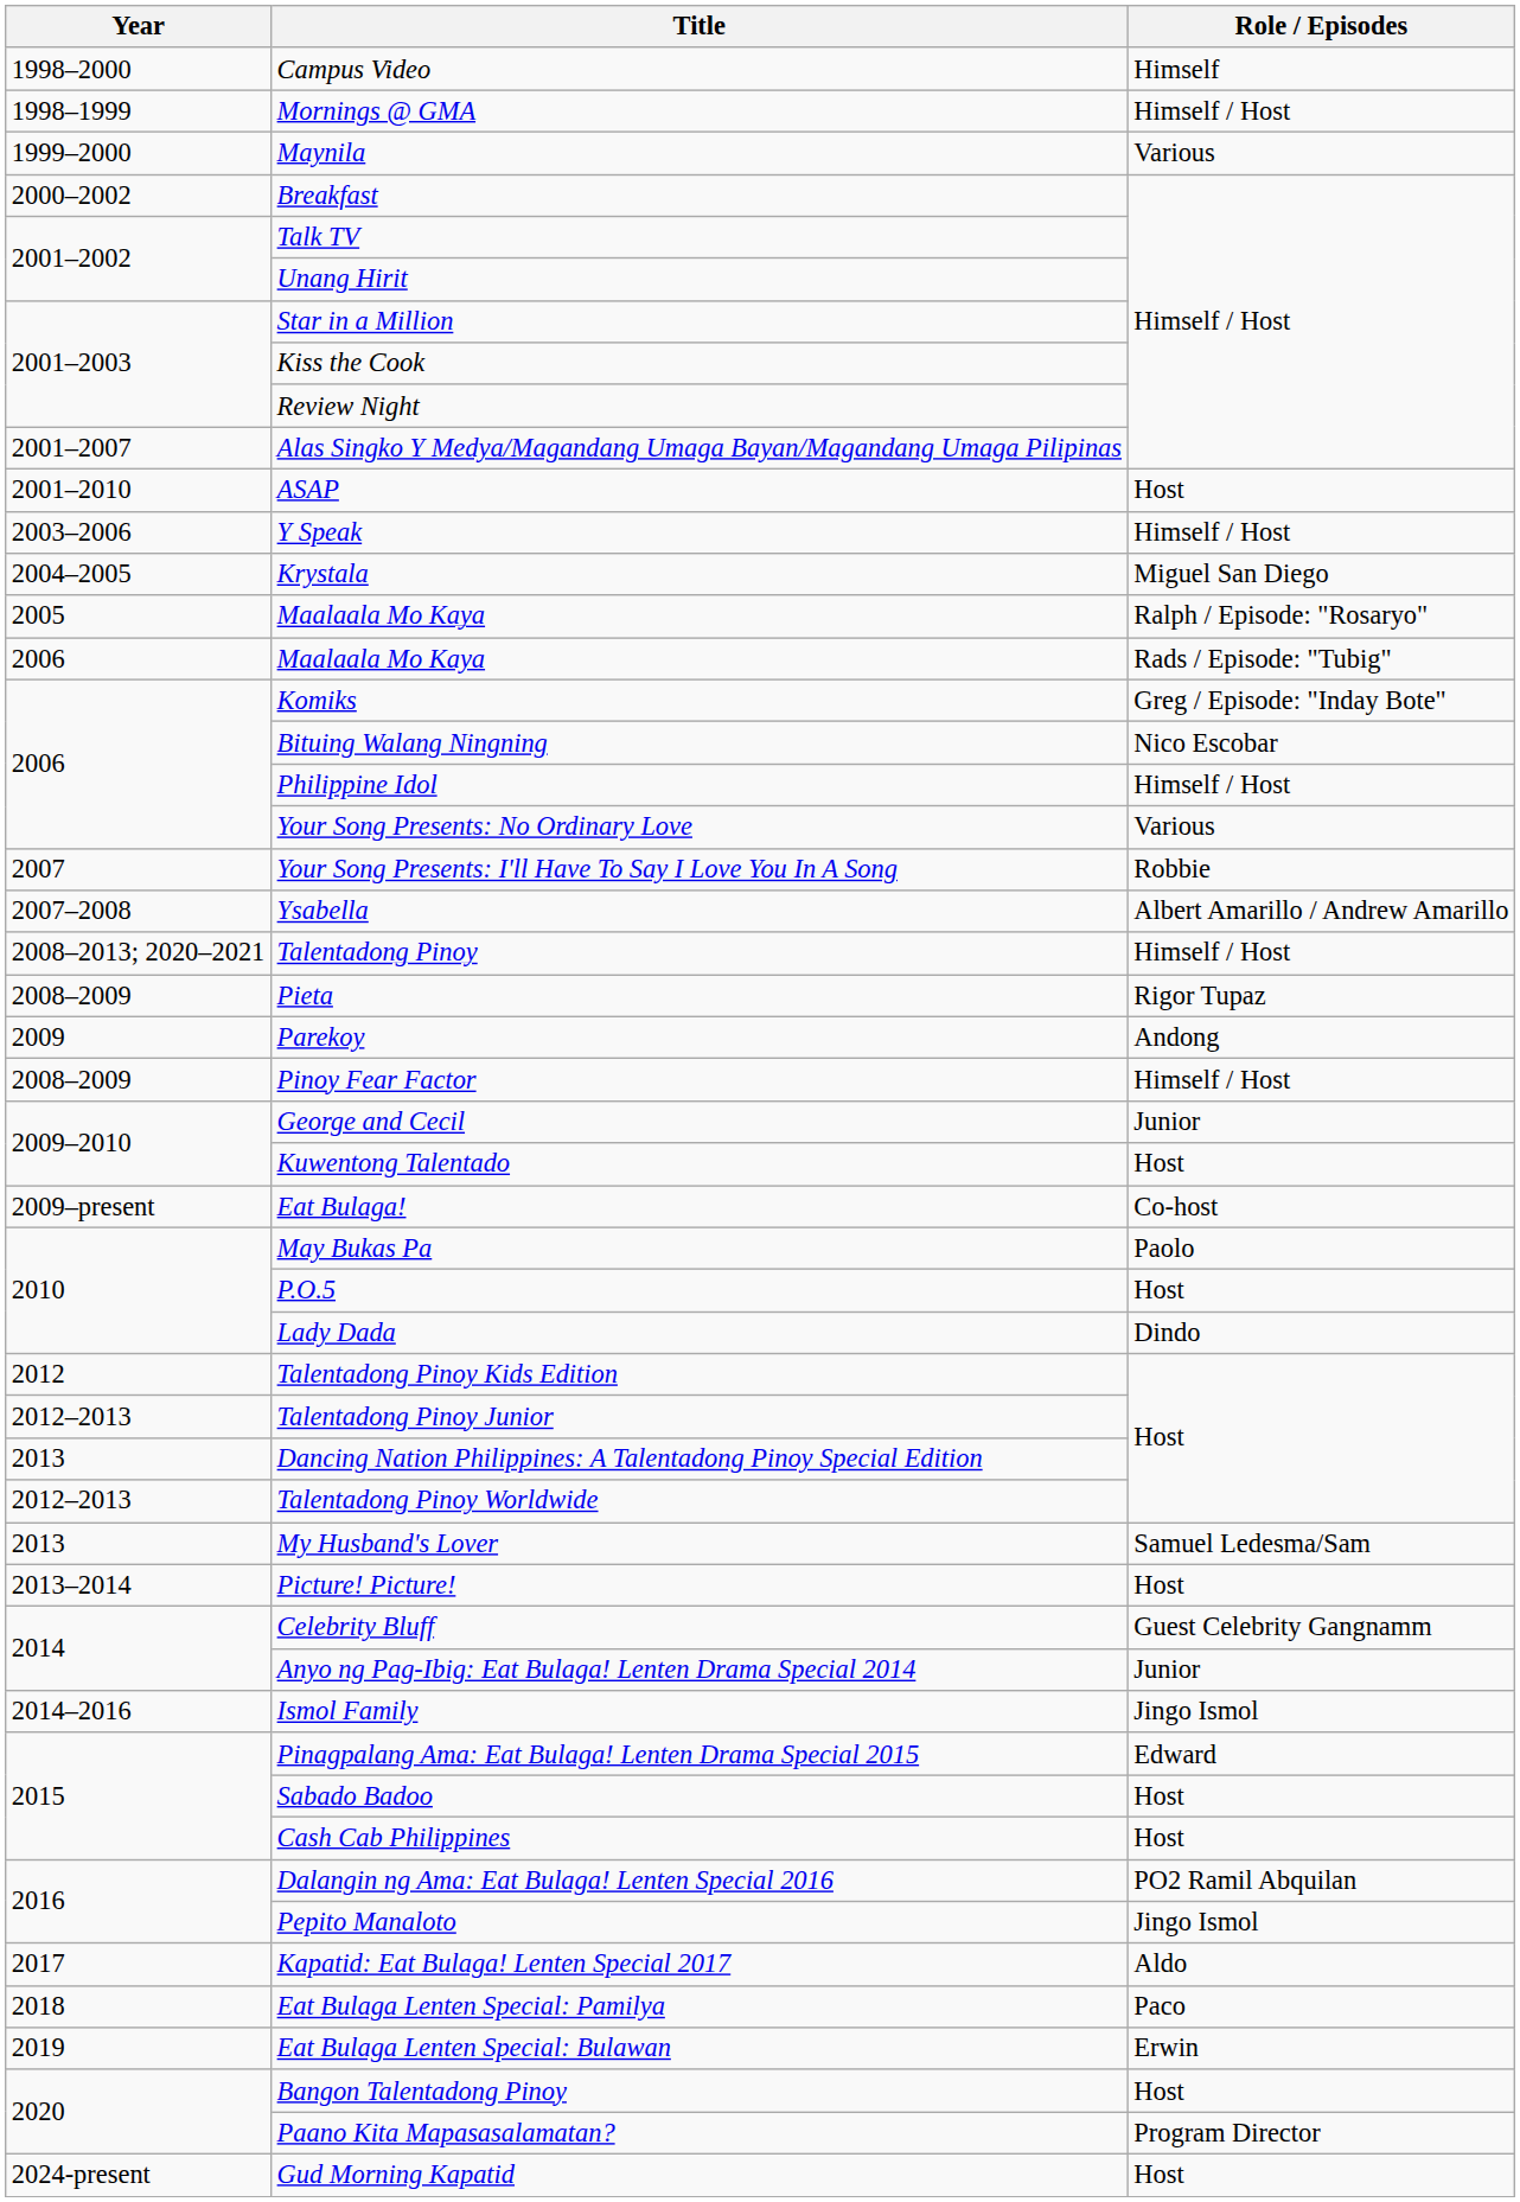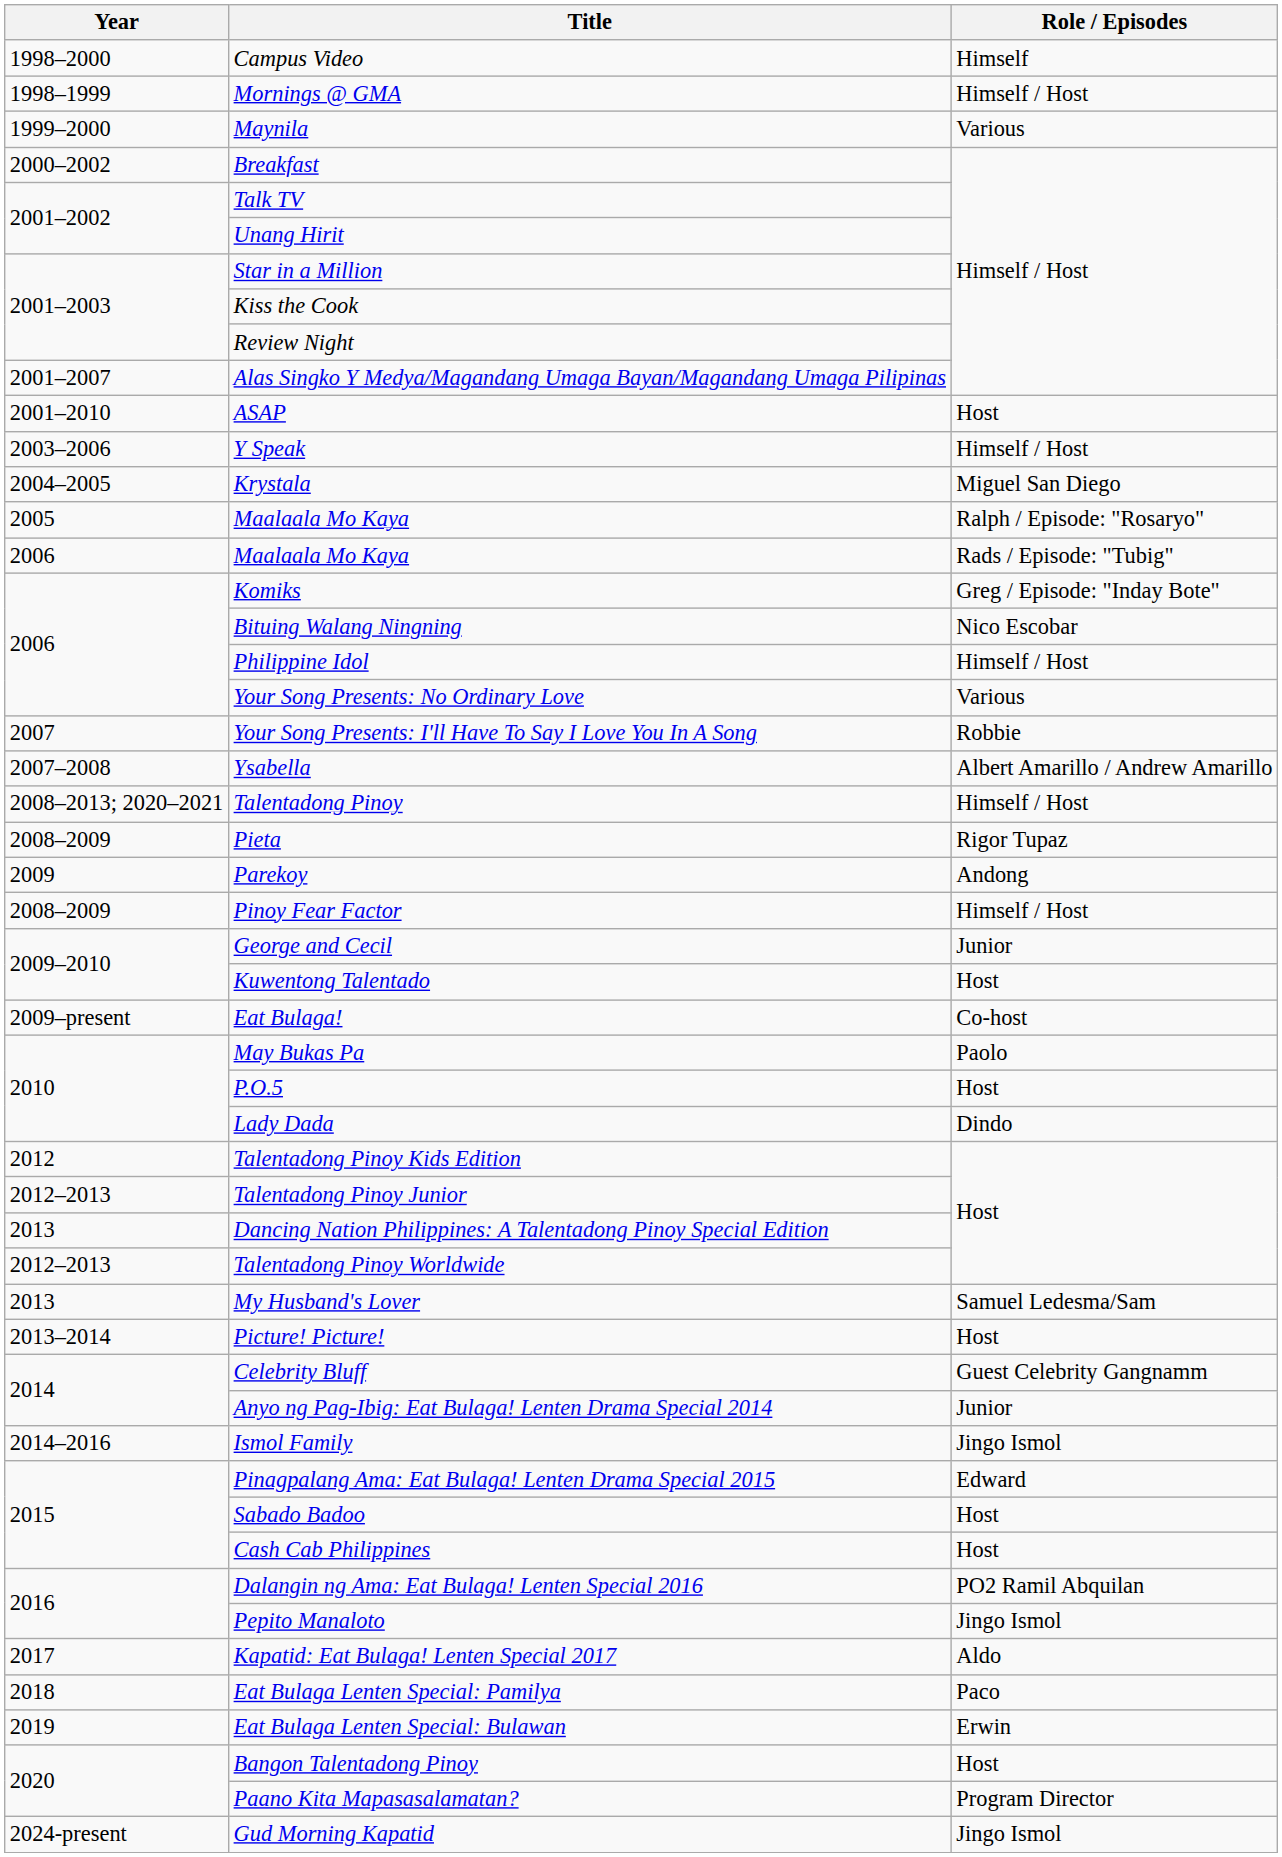Gud Morning Kapatid | Role / Episodes: Host -> Jingo Ismol
